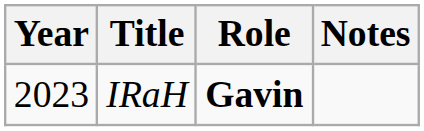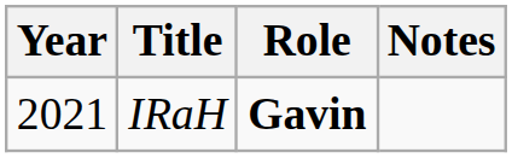IRaH | Year: 2023 -> 2021
